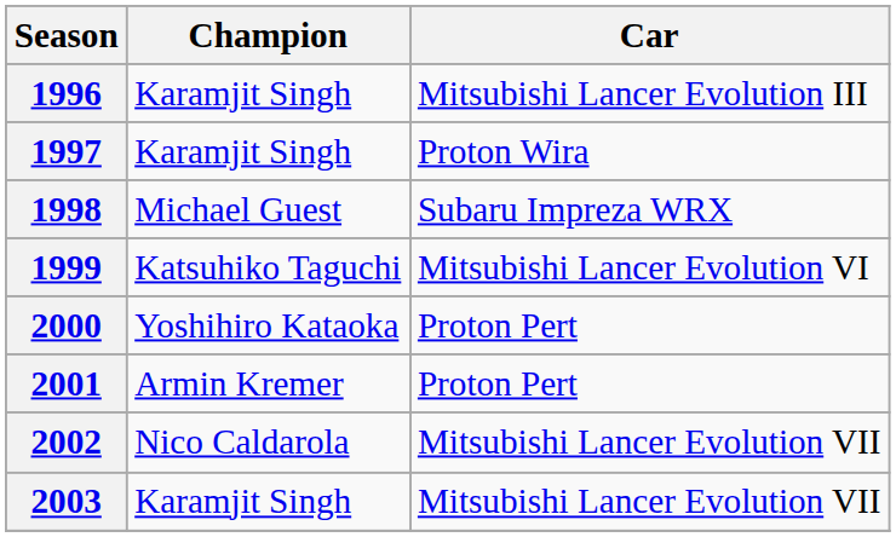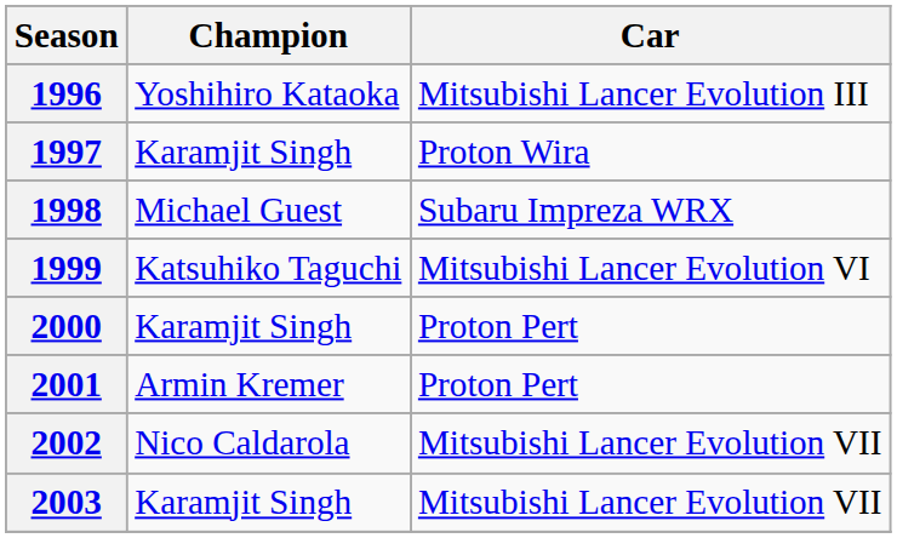1996 | Champion: Karamjit Singh -> Yoshihiro Kataoka
2000 | Champion: Yoshihiro Kataoka -> Karamjit Singh
